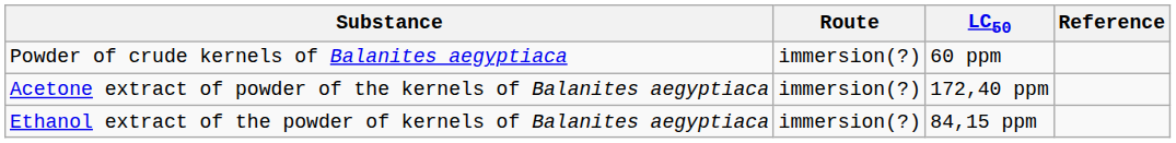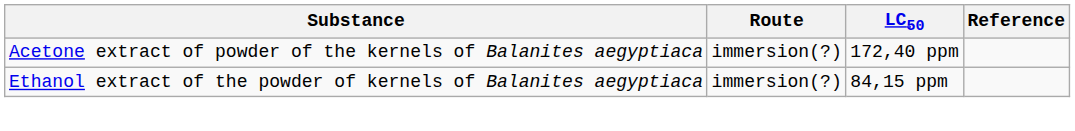- row: Powder of crude kernels of Balanites aegyptiaca | immersion(?) | 60 ppm
